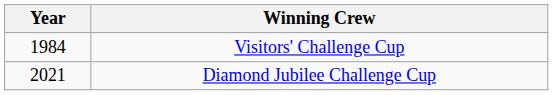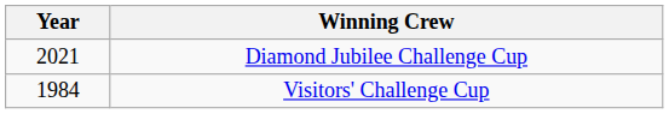rows swapped: Visitors' Challenge Cup <-> Diamond Jubilee Challenge Cup
